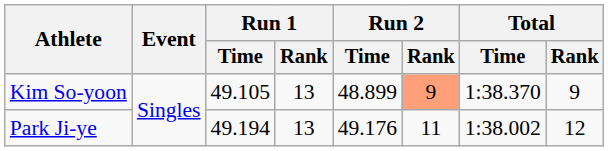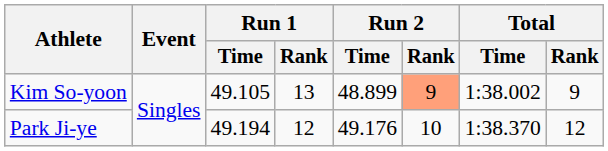Kim So-yoon | Total / Time: 1:38.370 -> 1:38.002
Park Ji-ye | Run 1 / Rank: 13 -> 12
Park Ji-ye | Run 2 / Rank: 11 -> 10
Park Ji-ye | Total / Time: 1:38.002 -> 1:38.370
